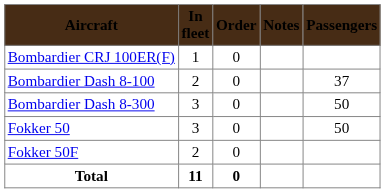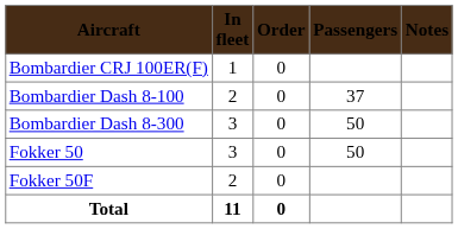columns swapped: Passengers <-> Notes
